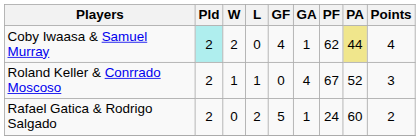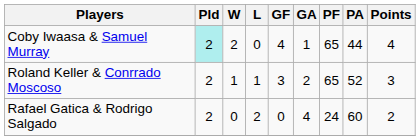Coby Iwaasa & Samuel Murray | PF: 62 -> 65
Coby Iwaasa & Samuel Murray | PA: khaki background -> no background
Roland Keller & Conrrado Moscoso | GF: 0 -> 3
Roland Keller & Conrrado Moscoso | GA: 4 -> 2
Roland Keller & Conrrado Moscoso | PF: 67 -> 65
Rafael Gatica & Rodrigo Salgado | GF: 5 -> 0
Rafael Gatica & Rodrigo Salgado | GA: 1 -> 4
